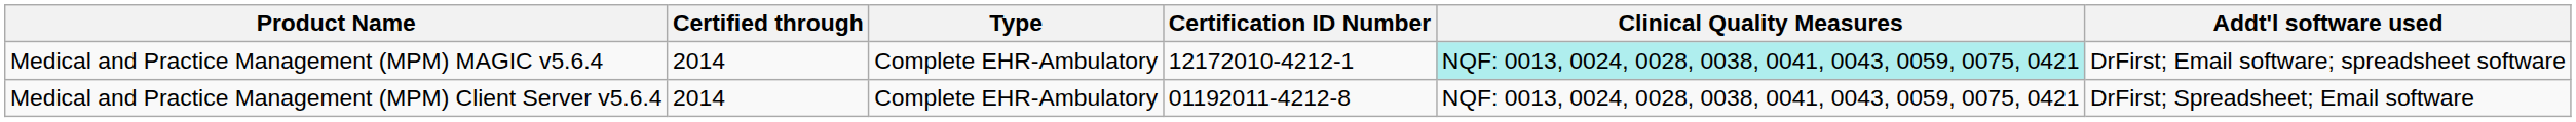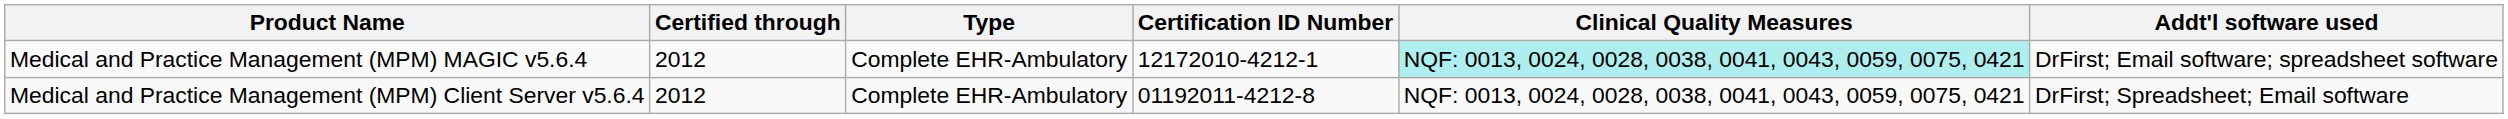Medical and Practice Management (MPM) MAGIC v5.6.4 | Certified through: 2014 -> 2012
Medical and Practice Management (MPM) Client Server v5.6.4 | Certified through: 2014 -> 2012
